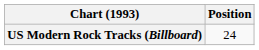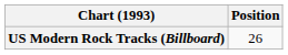US Modern Rock Tracks (Billboard) | Position: 24 -> 26
